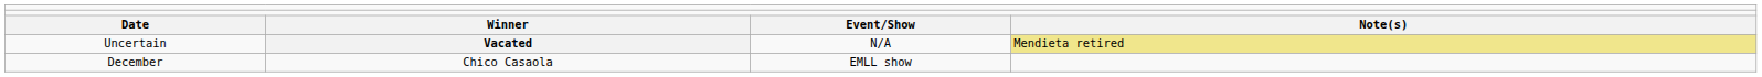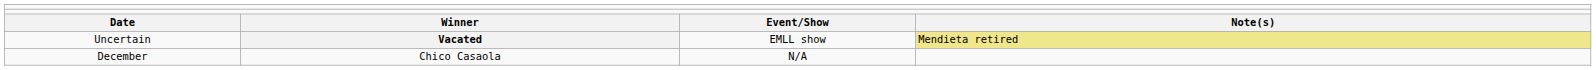Uncertain | column 3: N/A -> EMLL show
December | column 3: EMLL show -> N/A
